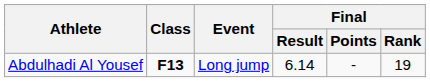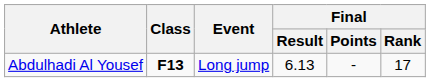Abdulhadi Al Yousef | Final / Result: 6.14 -> 6.13
Abdulhadi Al Yousef | Final / Rank: 19 -> 17
